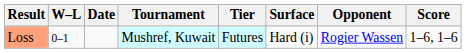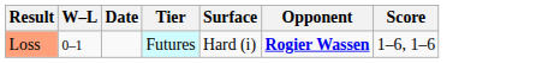- column: Tournament | Mushref, Kuwait
Loss | Opponent: normal -> bold
